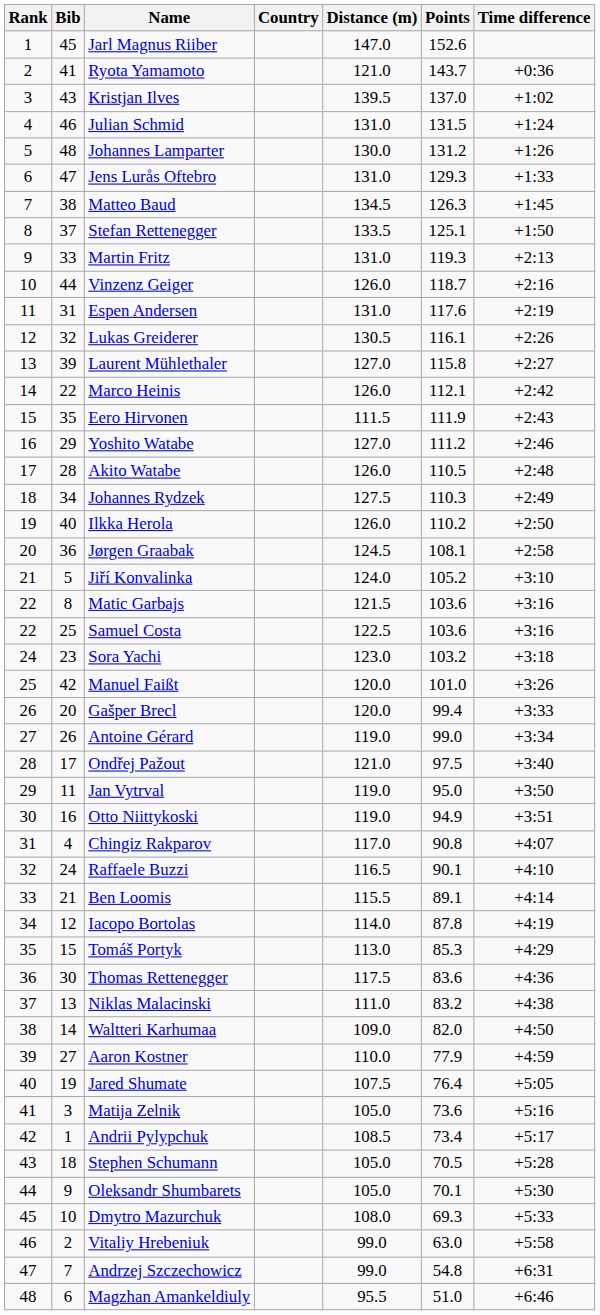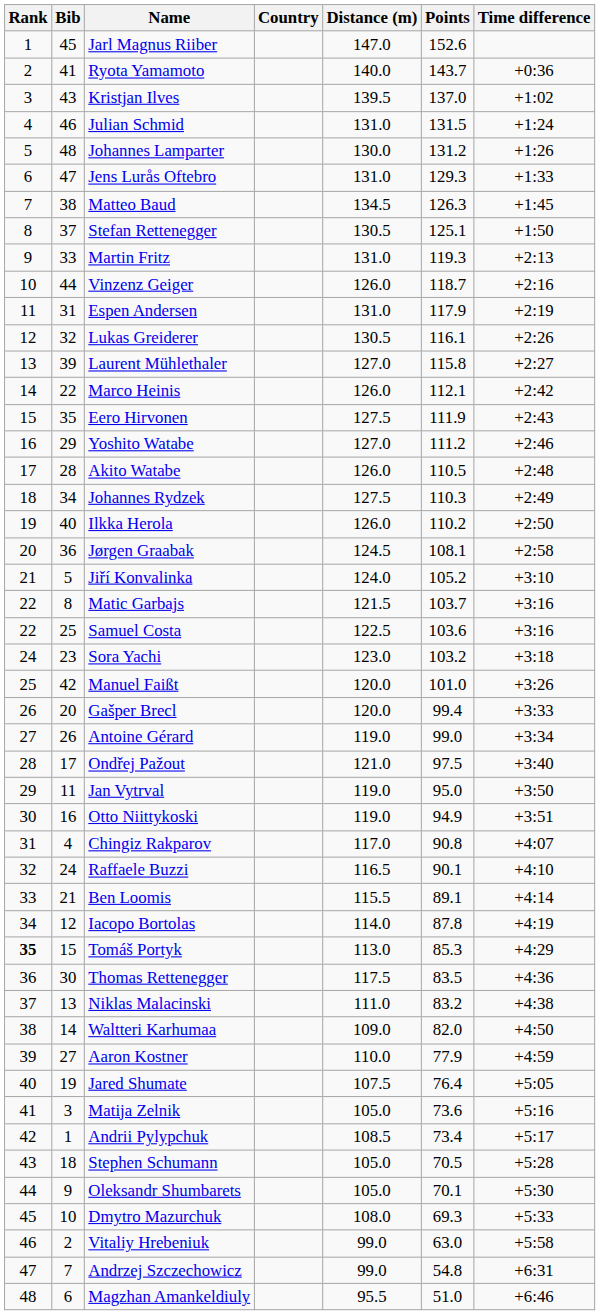Ryota Yamamoto | Distance (m): 121.0 -> 140.0
Stefan Rettenegger | Distance (m): 133.5 -> 130.5
Espen Andersen | Points: 117.6 -> 117.9
Eero Hirvonen | Distance (m): 111.5 -> 127.5
Matic Garbajs | Points: 103.6 -> 103.7
Tomáš Portyk | Rank: normal -> bold
Thomas Rettenegger | Points: 83.6 -> 83.5
